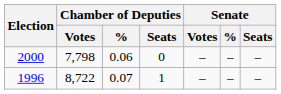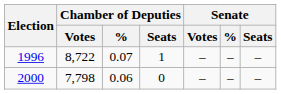rows swapped: 1996 <-> 2000
